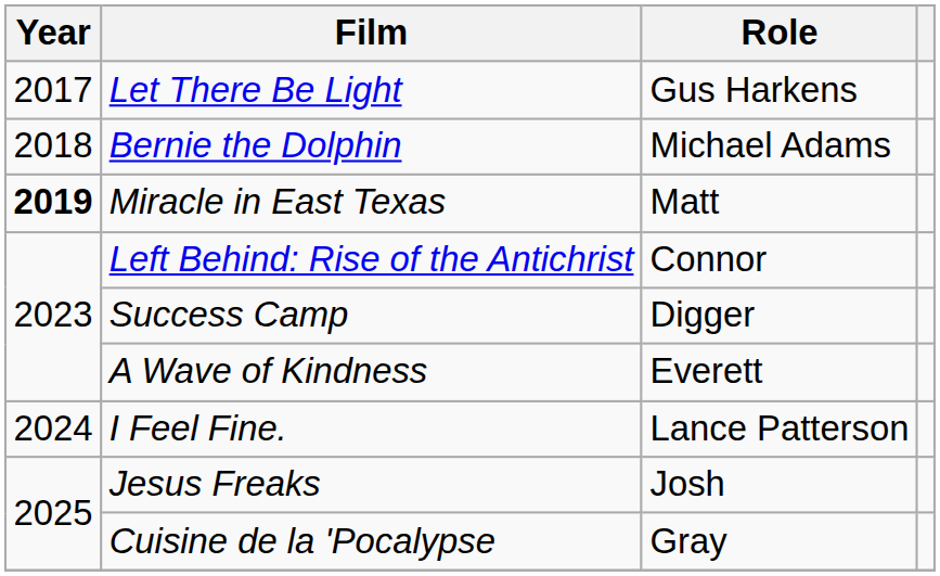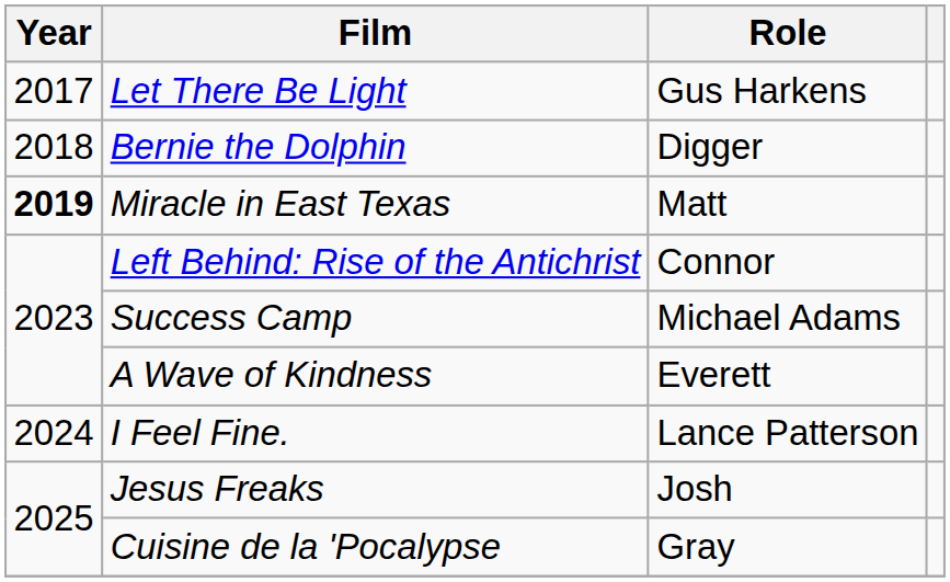Bernie the Dolphin | Role: Michael Adams -> Digger
Success Camp | Role: Digger -> Michael Adams
